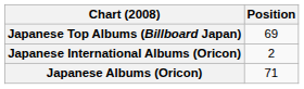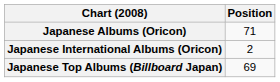rows swapped: Japanese Albums (Oricon) <-> Japanese Top Albums (Billboard Japan)
